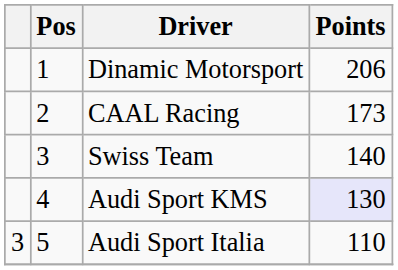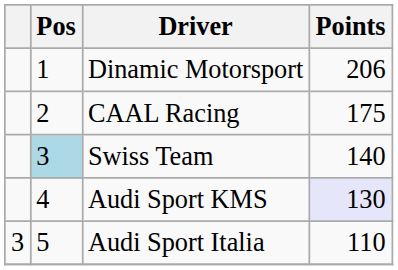CAAL Racing | Points: 173 -> 175
Swiss Team | Pos: no background -> lightblue background
